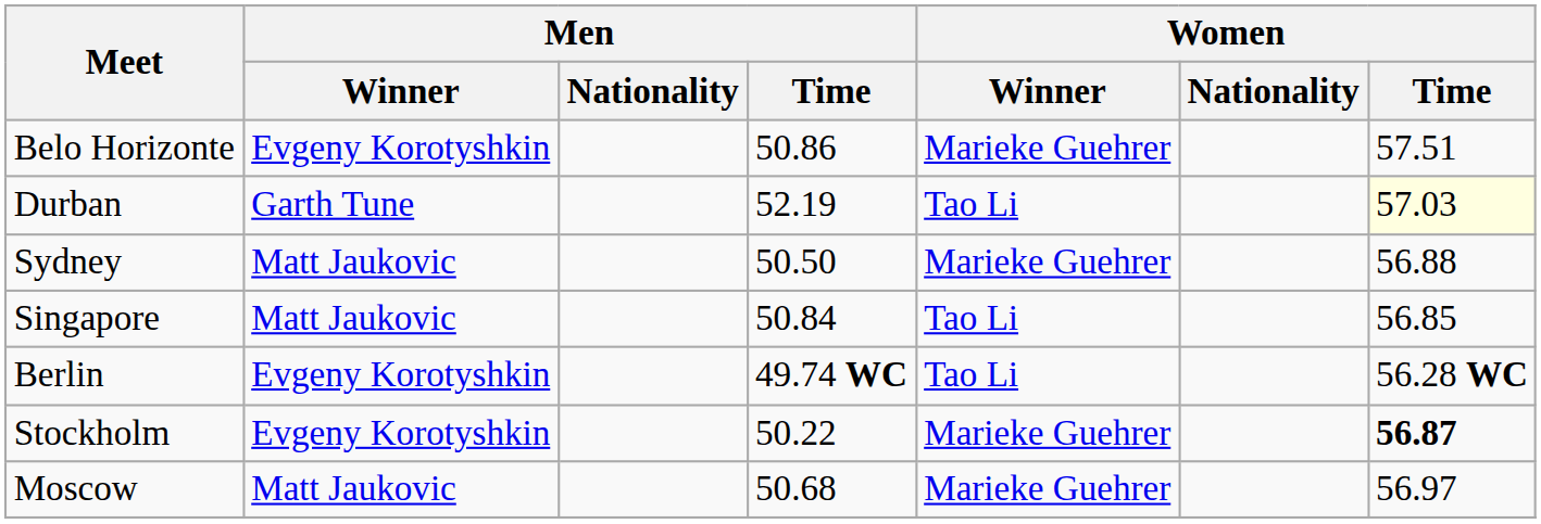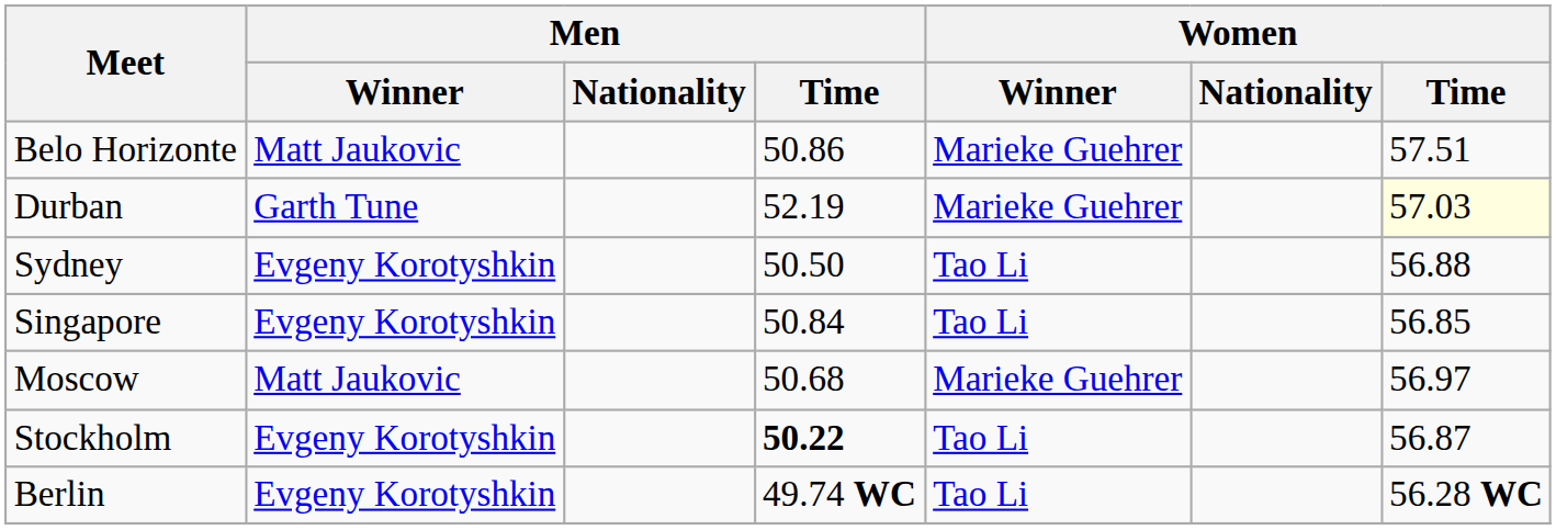Belo Horizonte | Men / Winner: Evgeny Korotyshkin -> Matt Jaukovic
Durban | Women / Winner: Tao Li -> Marieke Guehrer
Sydney | Men / Winner: Matt Jaukovic -> Evgeny Korotyshkin
Sydney | Women / Winner: Marieke Guehrer -> Tao Li
Singapore | Men / Winner: Matt Jaukovic -> Evgeny Korotyshkin
rows swapped: Moscow <-> Berlin
Stockholm | Men / Time: normal -> bold
Stockholm | Women / Winner: Marieke Guehrer -> Tao Li
Stockholm | Women / Time: bold -> normal
